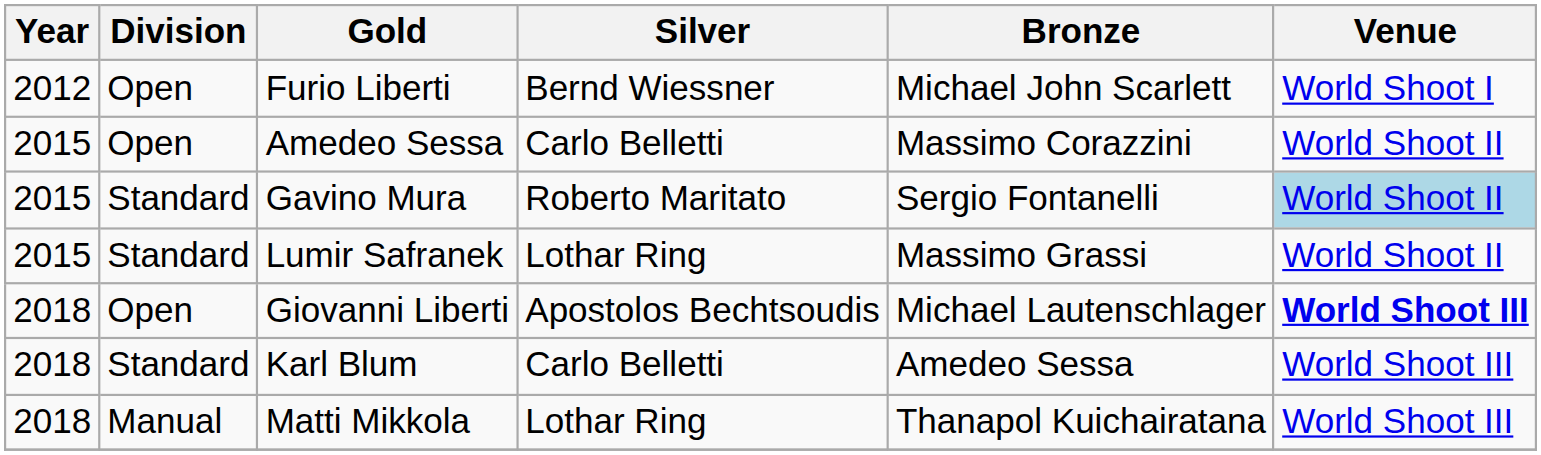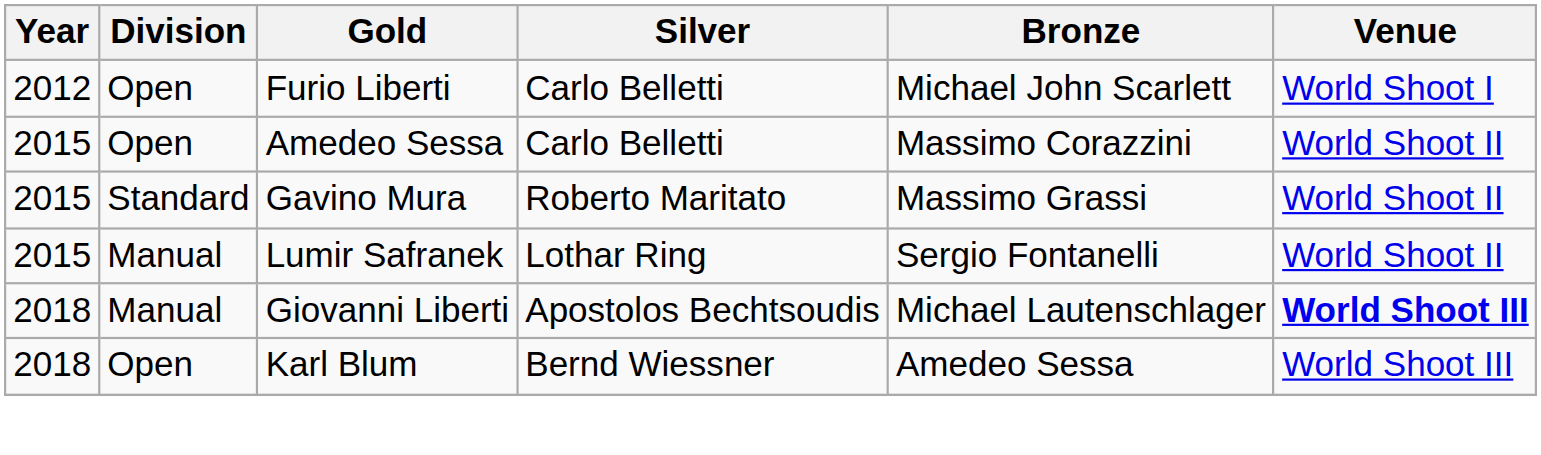Furio Liberti | Silver: Bernd Wiessner -> Carlo Belletti
Gavino Mura | Bronze: Sergio Fontanelli -> Massimo Grassi
Gavino Mura | Venue: lightblue background -> no background
Lumir Safranek | Division: Standard -> Manual
Lumir Safranek | Bronze: Massimo Grassi -> Sergio Fontanelli
Giovanni Liberti | Division: Open -> Manual
Karl Blum | Division: Standard -> Open
Karl Blum | Silver: Carlo Belletti -> Bernd Wiessner
- row: 2018 | Manual | Matti Mikkola | Lothar Ring | Thanapol Kuichairatana | World Shoot III
